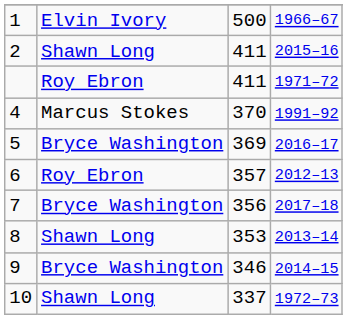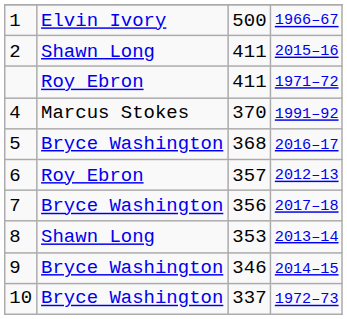5 | column 3: 369 -> 368
10 | column 2: Shawn Long -> Bryce Washington
